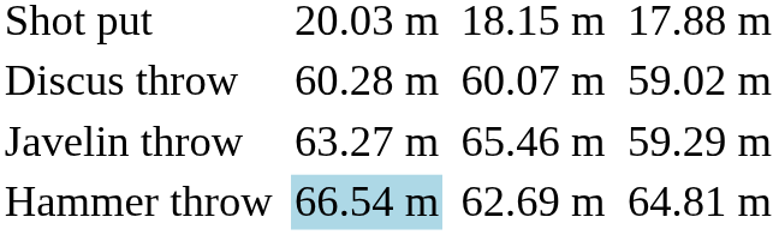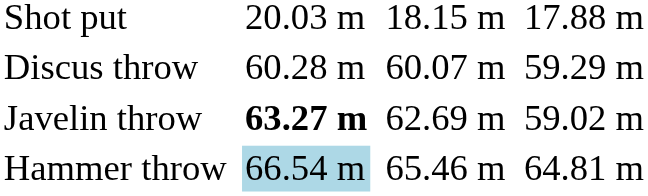Discus throw | column 7: 59.02 m -> 59.29 m
Javelin throw | column 3: normal -> bold
Javelin throw | column 5: 65.46 m -> 62.69 m
Javelin throw | column 7: 59.29 m -> 59.02 m
Hammer throw | column 5: 62.69 m -> 65.46 m
